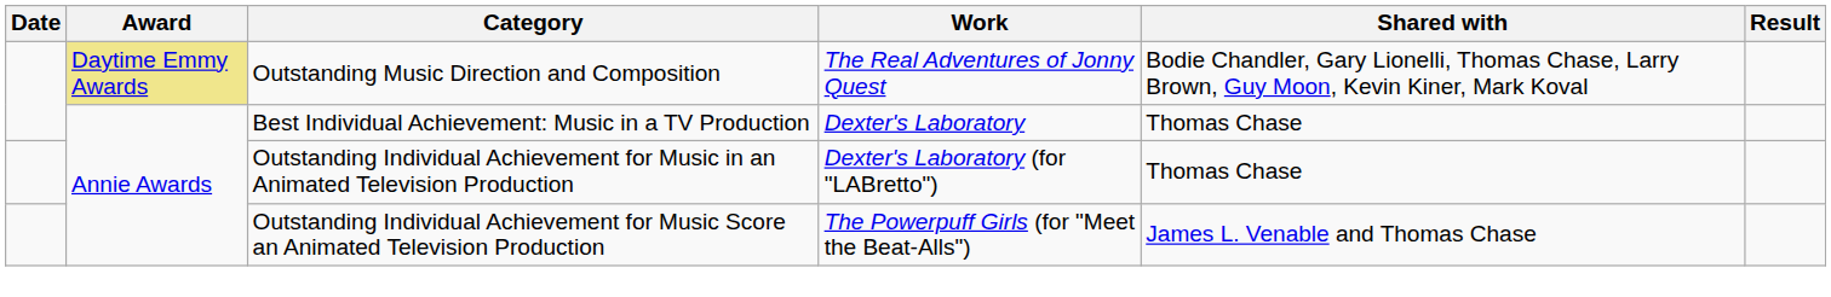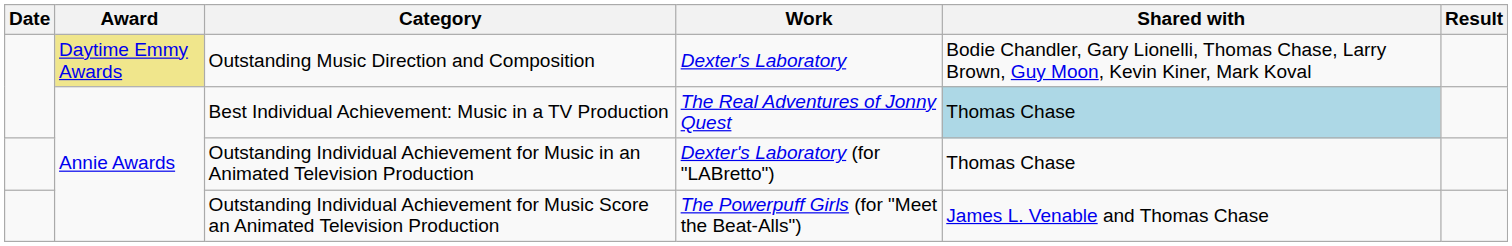Outstanding Music Direction and Composition | Work: The Real Adventures of Jonny Quest -> Dexter's Laboratory
Best Individual Achievement: Music in a TV Production | Work: Dexter's Laboratory -> The Real Adventures of Jonny Quest
Best Individual Achievement: Music in a TV Production | Shared with: no background -> lightblue background
